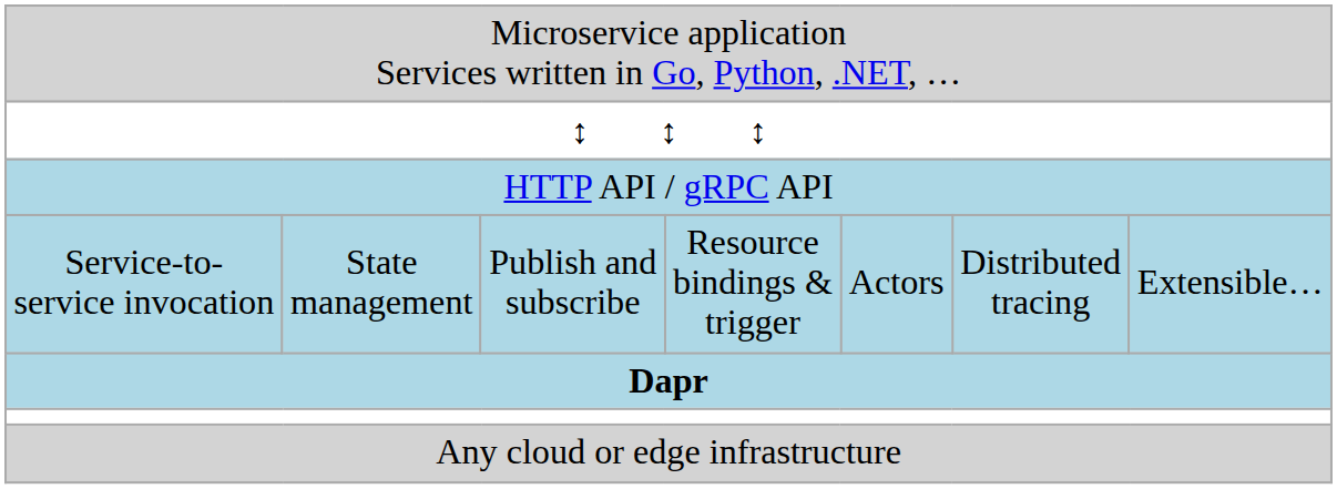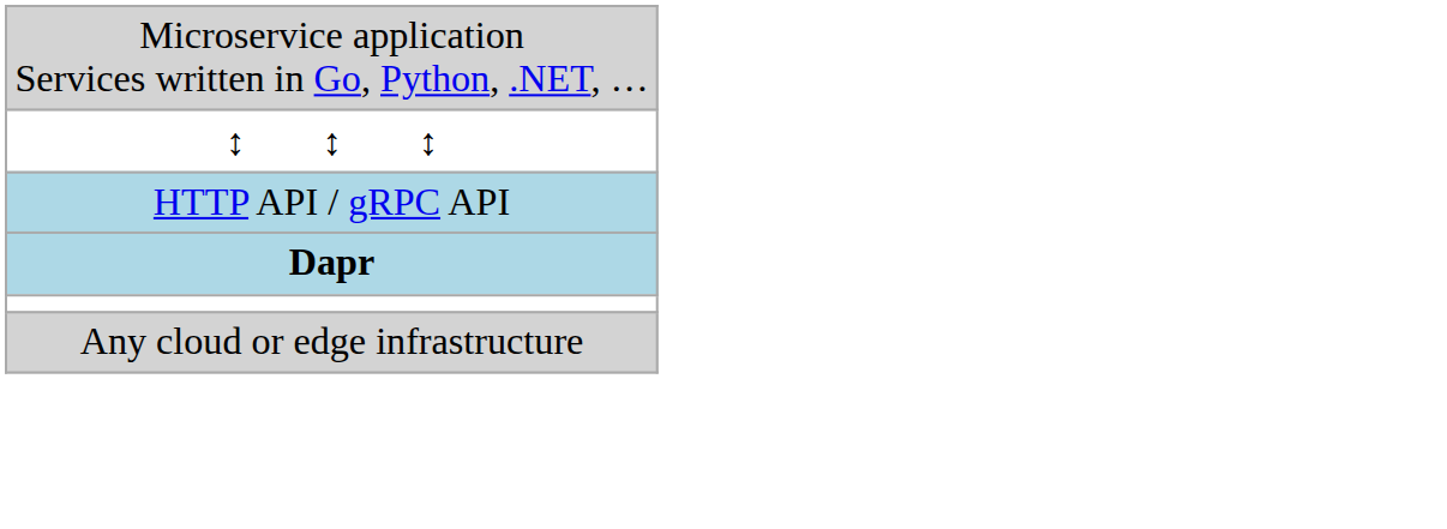- row: Service-to- service invocation | State management | Publish and subscribe | Resource bindings & trigger | Actors | Distributed tracing | Extensible…
